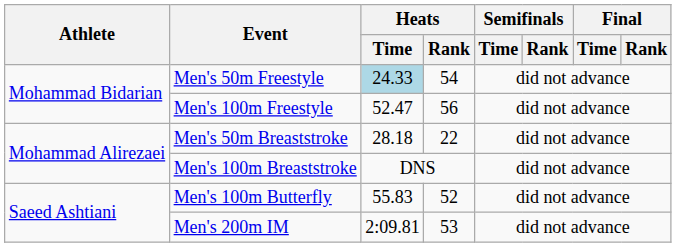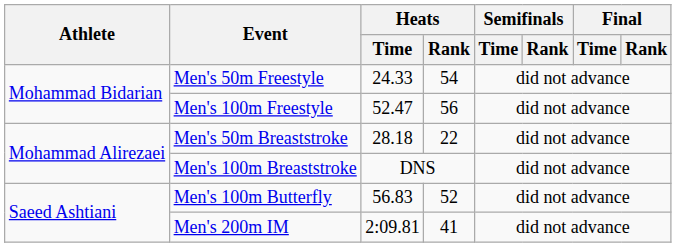Men's 50m Freestyle | Heats / Time: lightblue background -> no background
Men's 100m Butterfly | Heats / Time: 55.83 -> 56.83
Men's 200m IM | Heats / Rank: 53 -> 41
